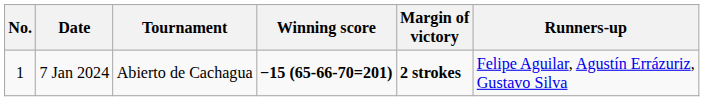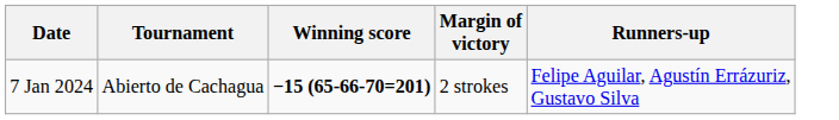- column: No. | 1
7 Jan 2024 | Margin of victory: bold -> normal
